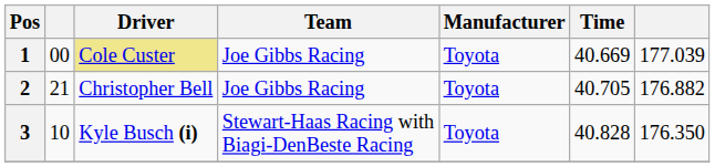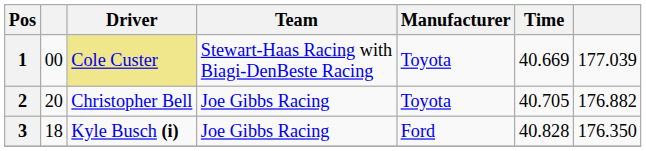1 | Team: Joe Gibbs Racing -> Stewart-Haas Racing with Biagi-DenBeste Racing
2 | column 2: 21 -> 20
3 | column 2: 10 -> 18
3 | Team: Stewart-Haas Racing with Biagi-DenBeste Racing -> Joe Gibbs Racing
3 | Manufacturer: Toyota -> Ford
